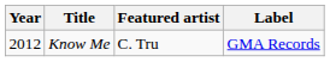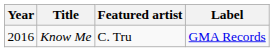Know Me | Year: 2012 -> 2016
